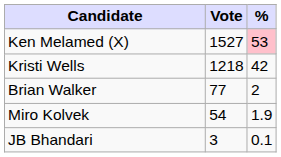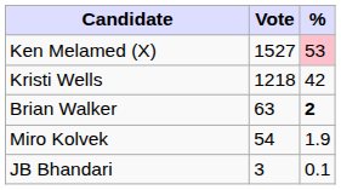Brian Walker | Vote: 77 -> 63
Brian Walker | %: normal -> bold
